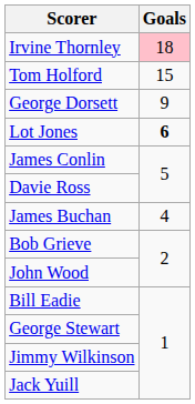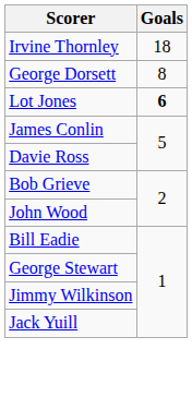Irvine Thornley | Goals: pink background -> no background
- row: Tom Holford | 15
George Dorsett | Goals: 9 -> 8
- row: James Buchan | 4
